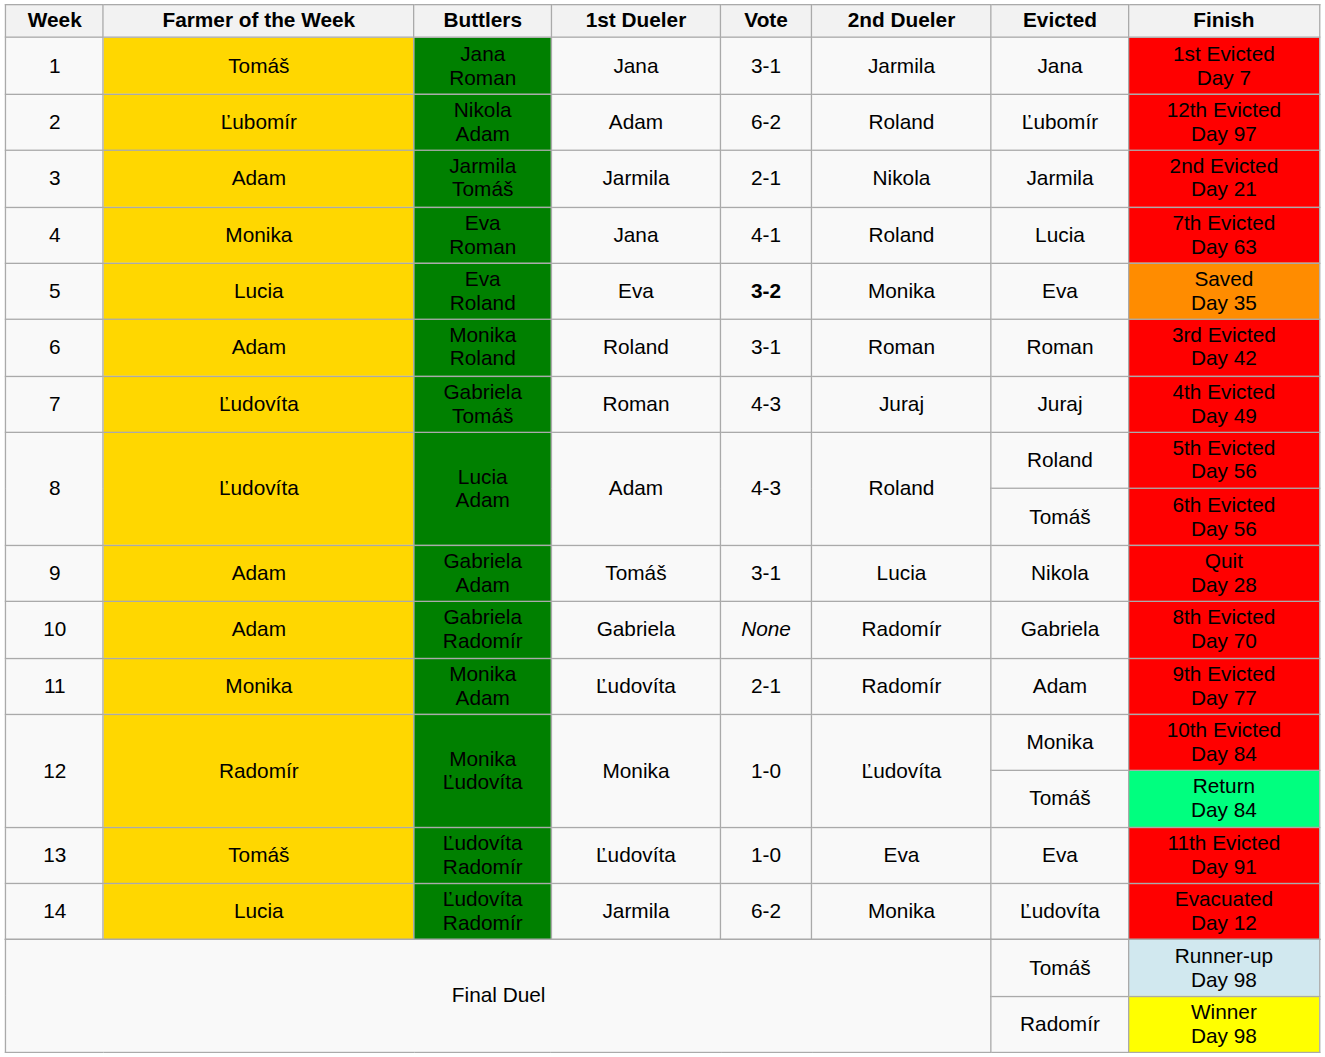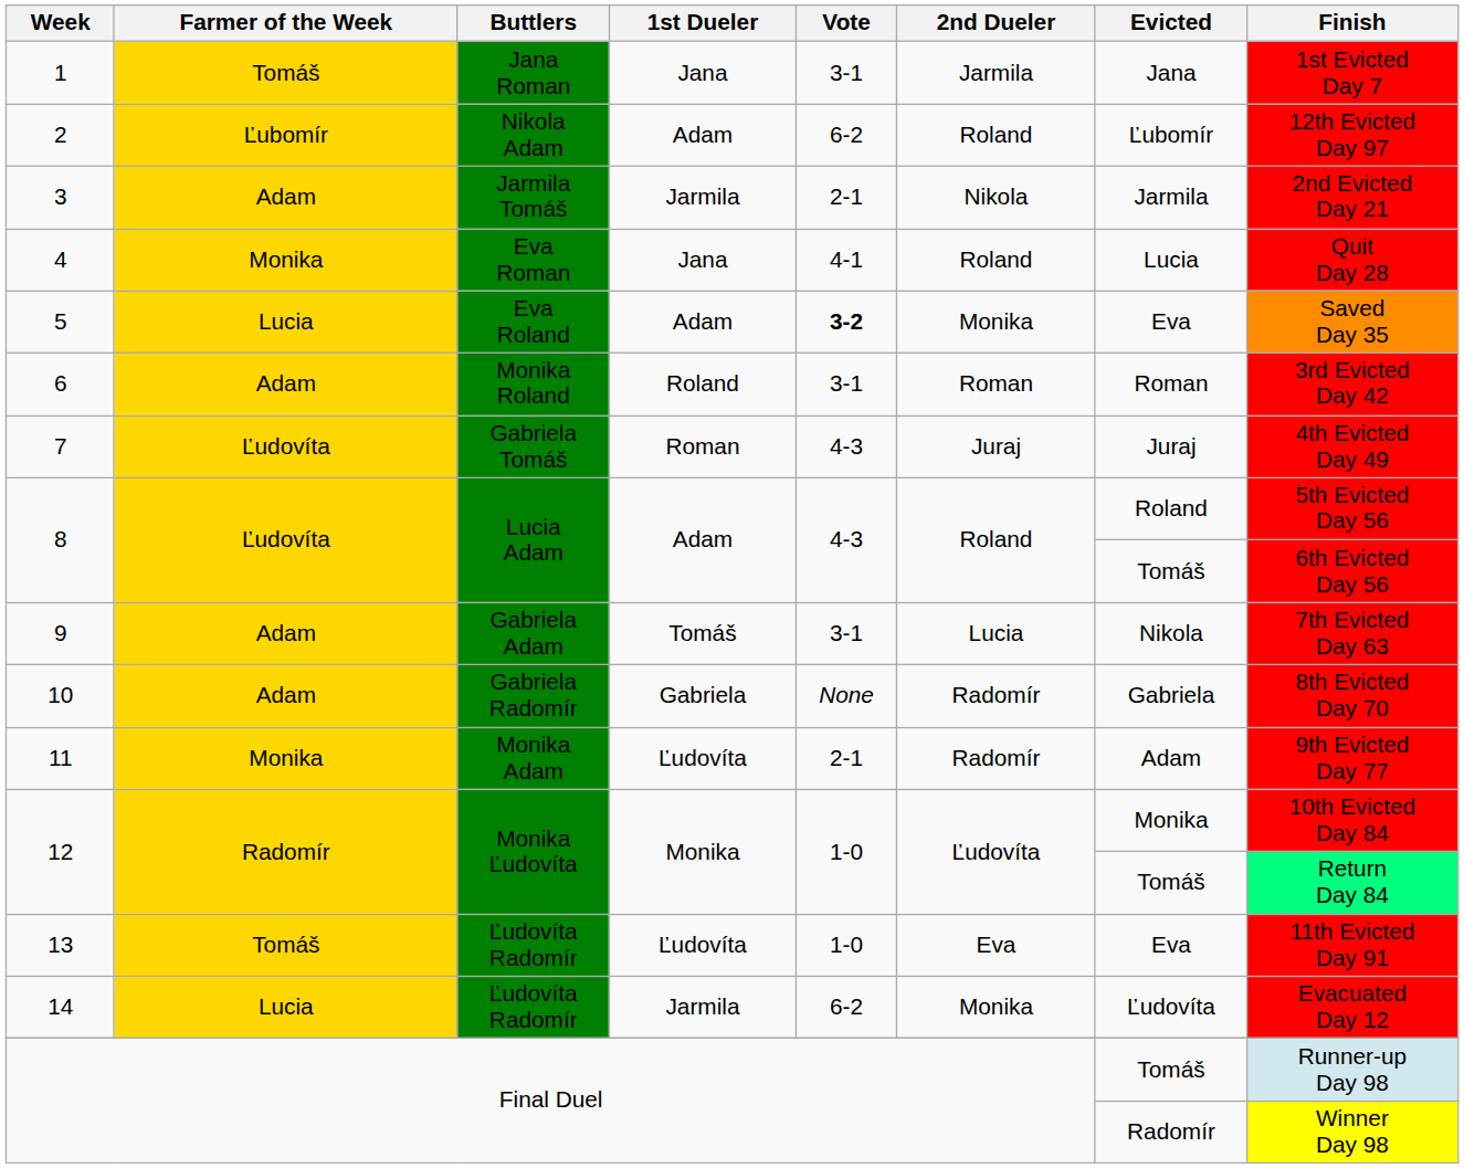4 | Finish: 7th Evicted Day 63 -> Quit Day 28
5 | 1st Dueler: Eva -> Adam
9 | Finish: Quit Day 28 -> 7th Evicted Day 63
